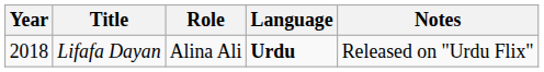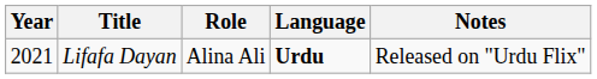Lifafa Dayan | Year: 2018 -> 2021
